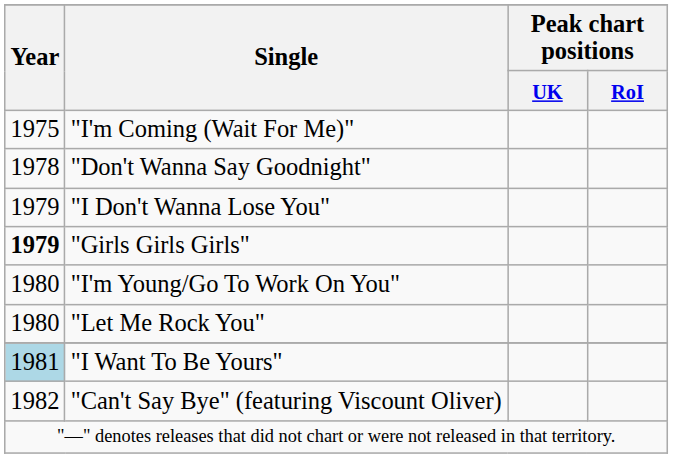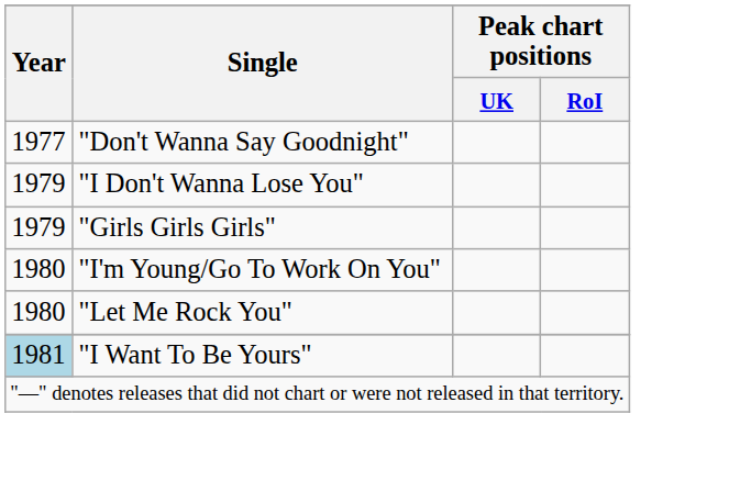- row: 1975 | "I'm Coming (Wait For Me)"
"Don't Wanna Say Goodnight" | Year: 1978 -> 1977
"Girls Girls Girls" | Year: bold -> normal
- row: 1982 | "Can't Say Bye" (featuring Viscount Oliver)
